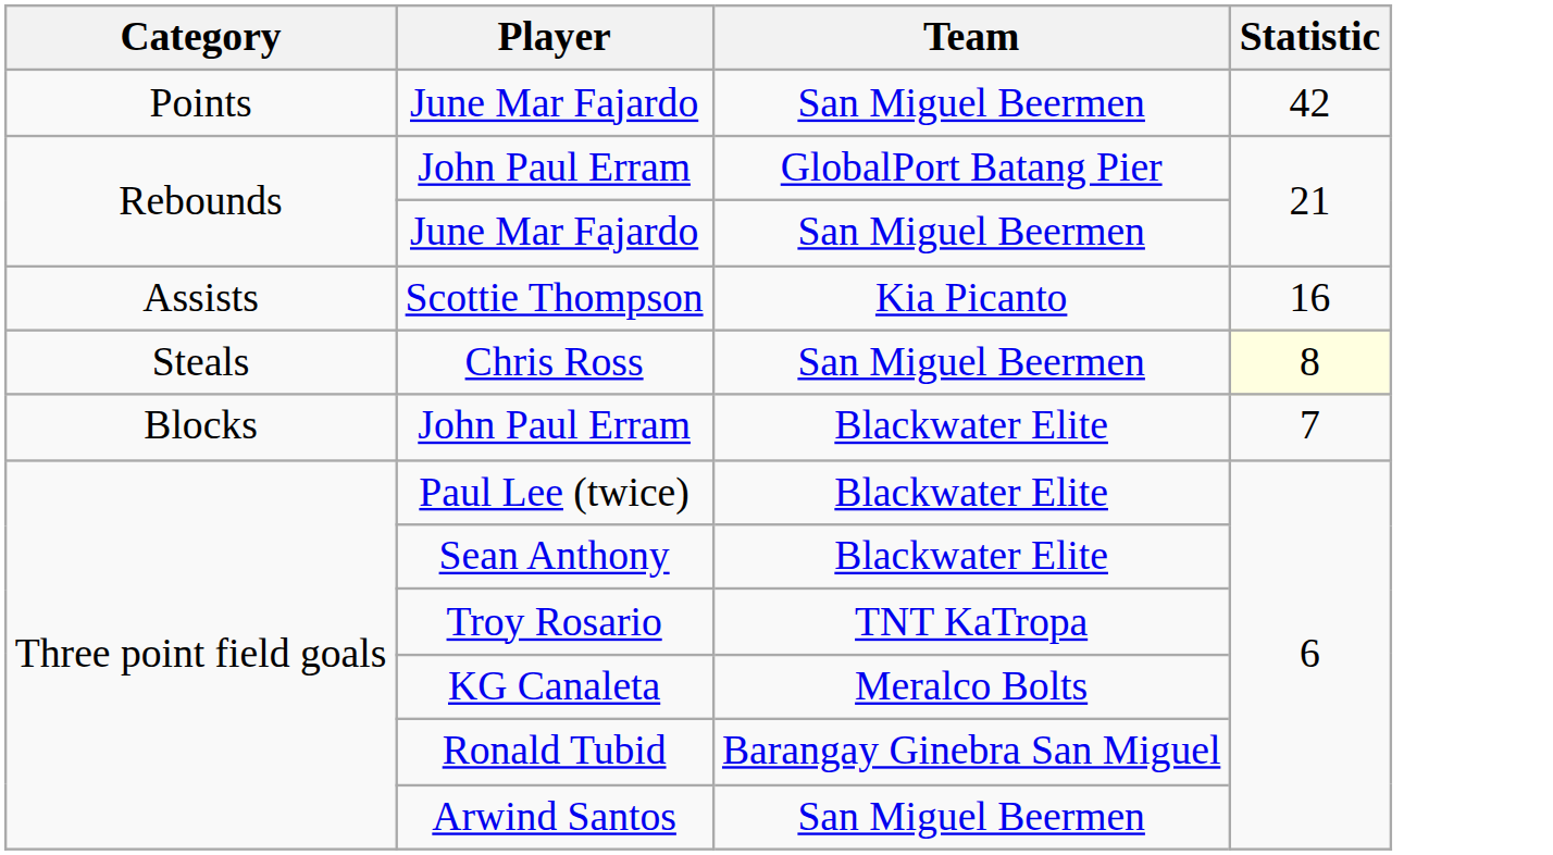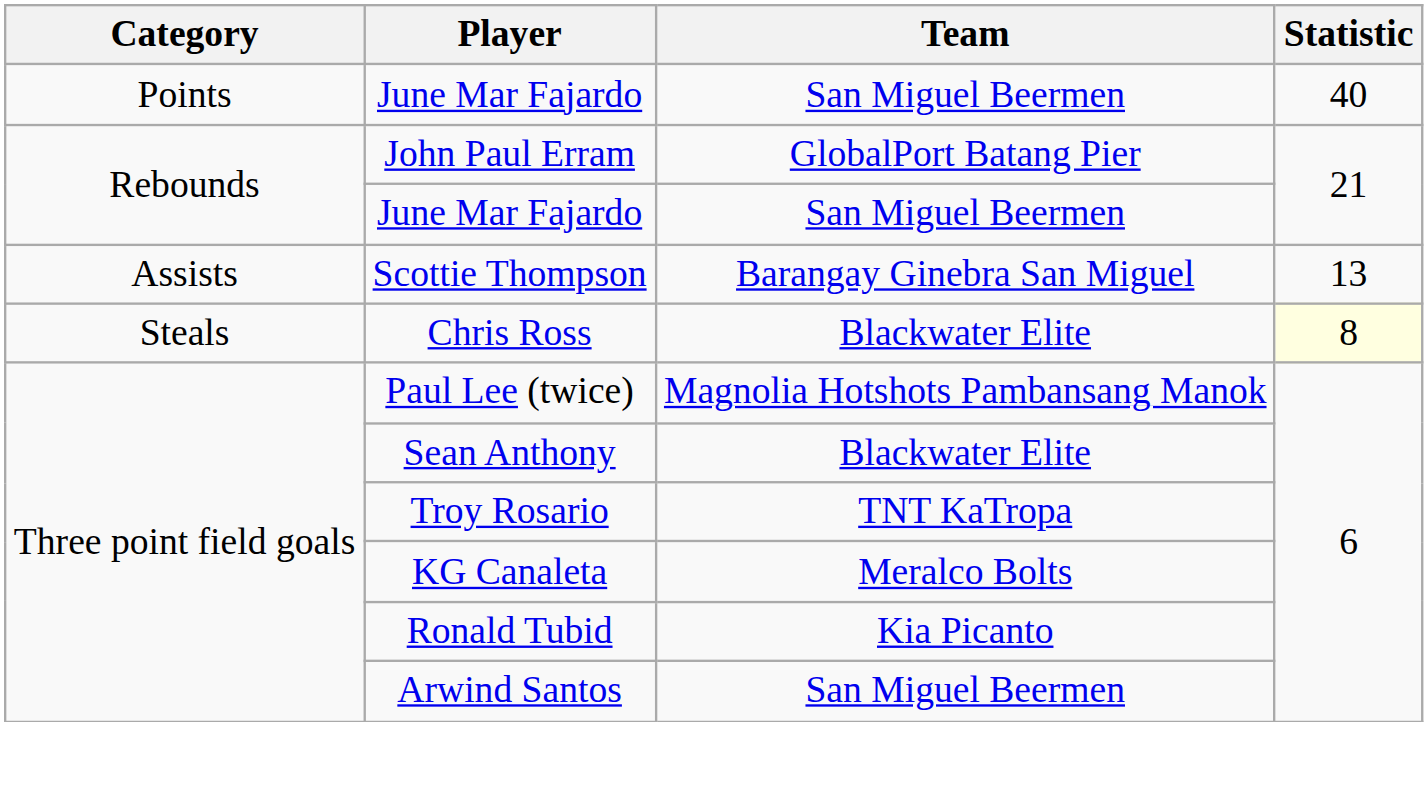Points / June Mar Fajardo | Statistic: 42 -> 40
Scottie Thompson | Team: Kia Picanto -> Barangay Ginebra San Miguel
Scottie Thompson | Statistic: 16 -> 13
Chris Ross | Team: San Miguel Beermen -> Blackwater Elite
- row: Blocks | John Paul Erram | Blackwater Elite | 7
Paul Lee (twice) | Team: Blackwater Elite -> Magnolia Hotshots Pambansang Manok
Ronald Tubid | Team: Barangay Ginebra San Miguel -> Kia Picanto
